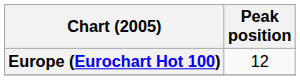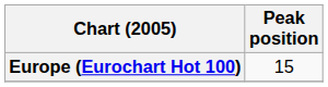Europe (Eurochart Hot 100) | Peak position: 12 -> 15
